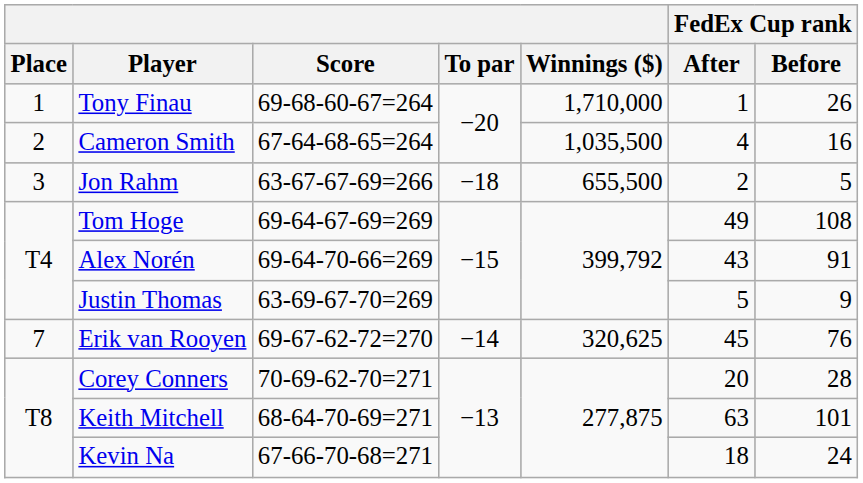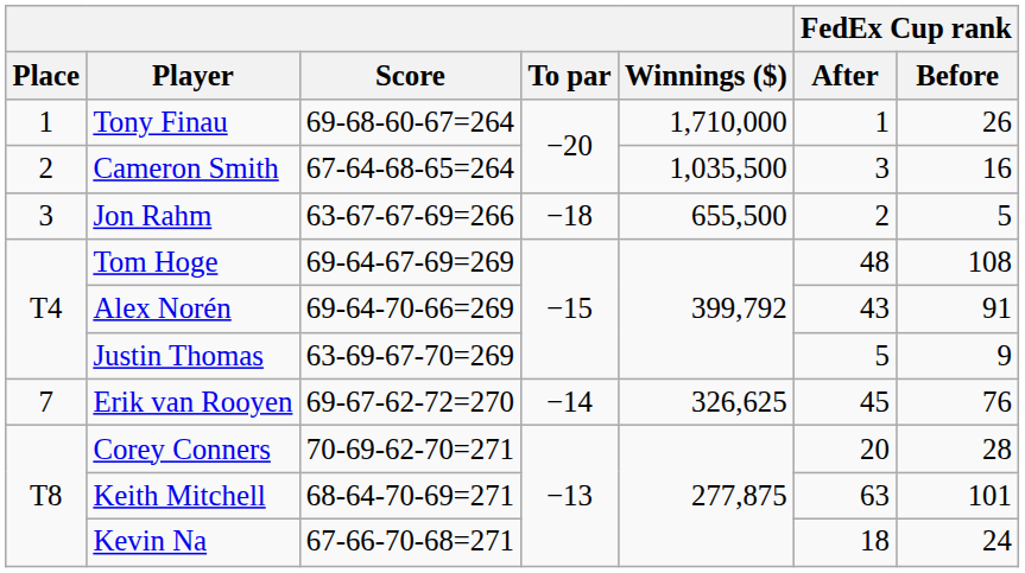Cameron Smith | FedEx Cup rank / After: 4 -> 3
Tom Hoge | FedEx Cup rank / After: 49 -> 48
Erik van Rooyen | Winnings ($): 320,625 -> 326,625
